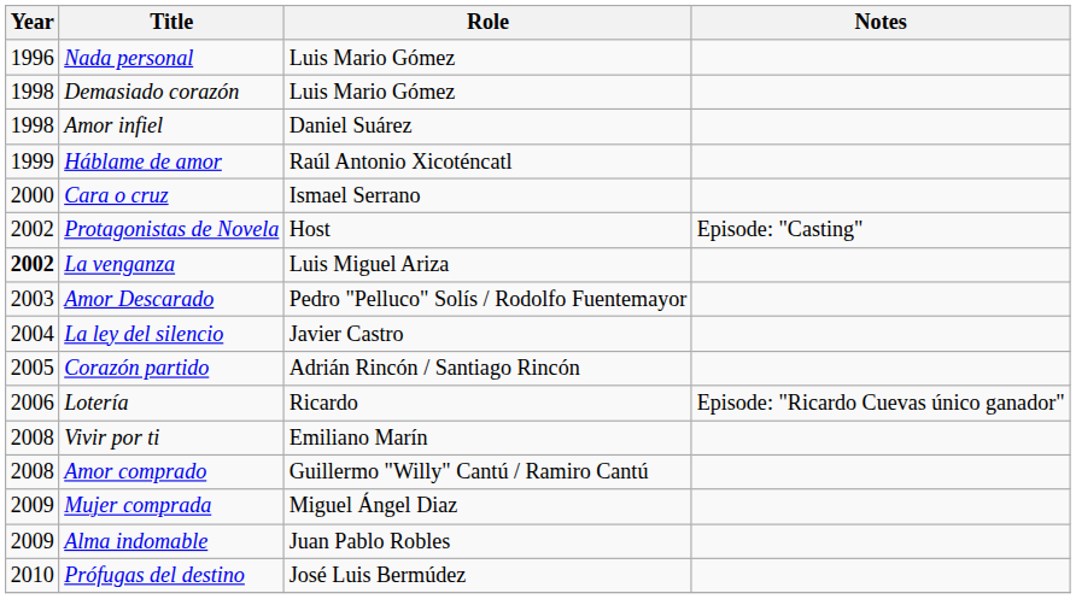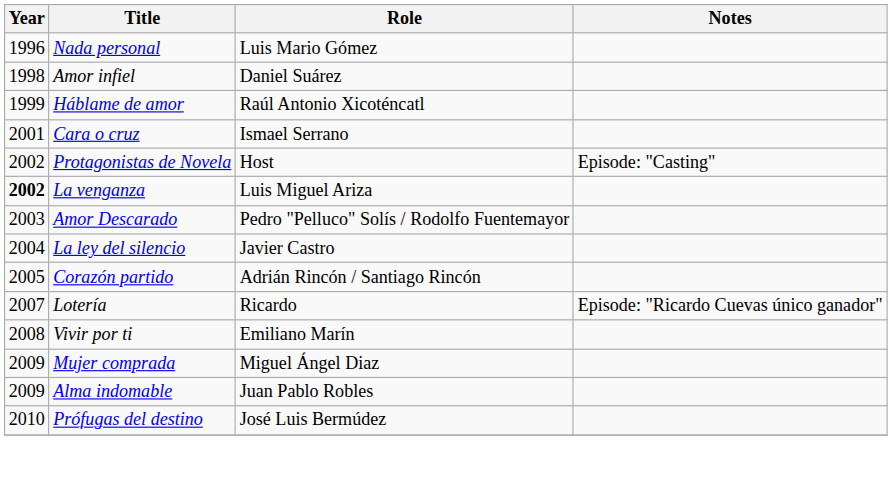- row: 1998 | Demasiado corazón | Luis Mario Gómez
Cara o cruz | Year: 2000 -> 2001
Lotería | Year: 2006 -> 2007
- row: 2008 | Amor comprado | Guillermo "Willy" Cantú / Ramiro Cantú
